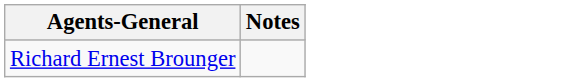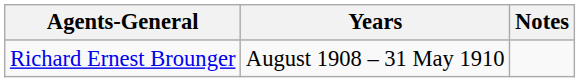+ column: Years | August 1908 – 31 May 1910
